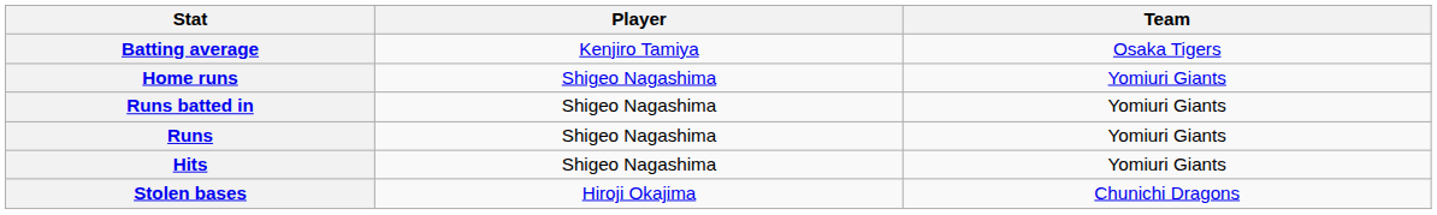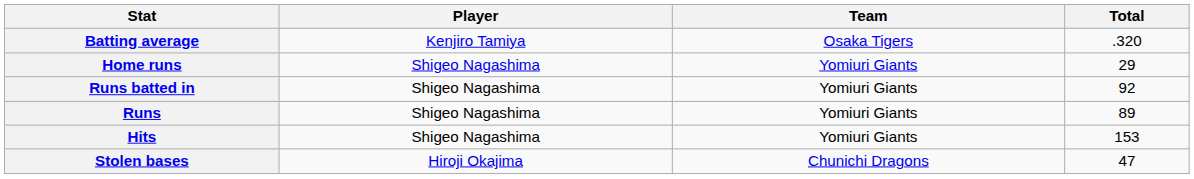+ column: Total | .320 | 29 | 92 | 89 | 153 | 47
